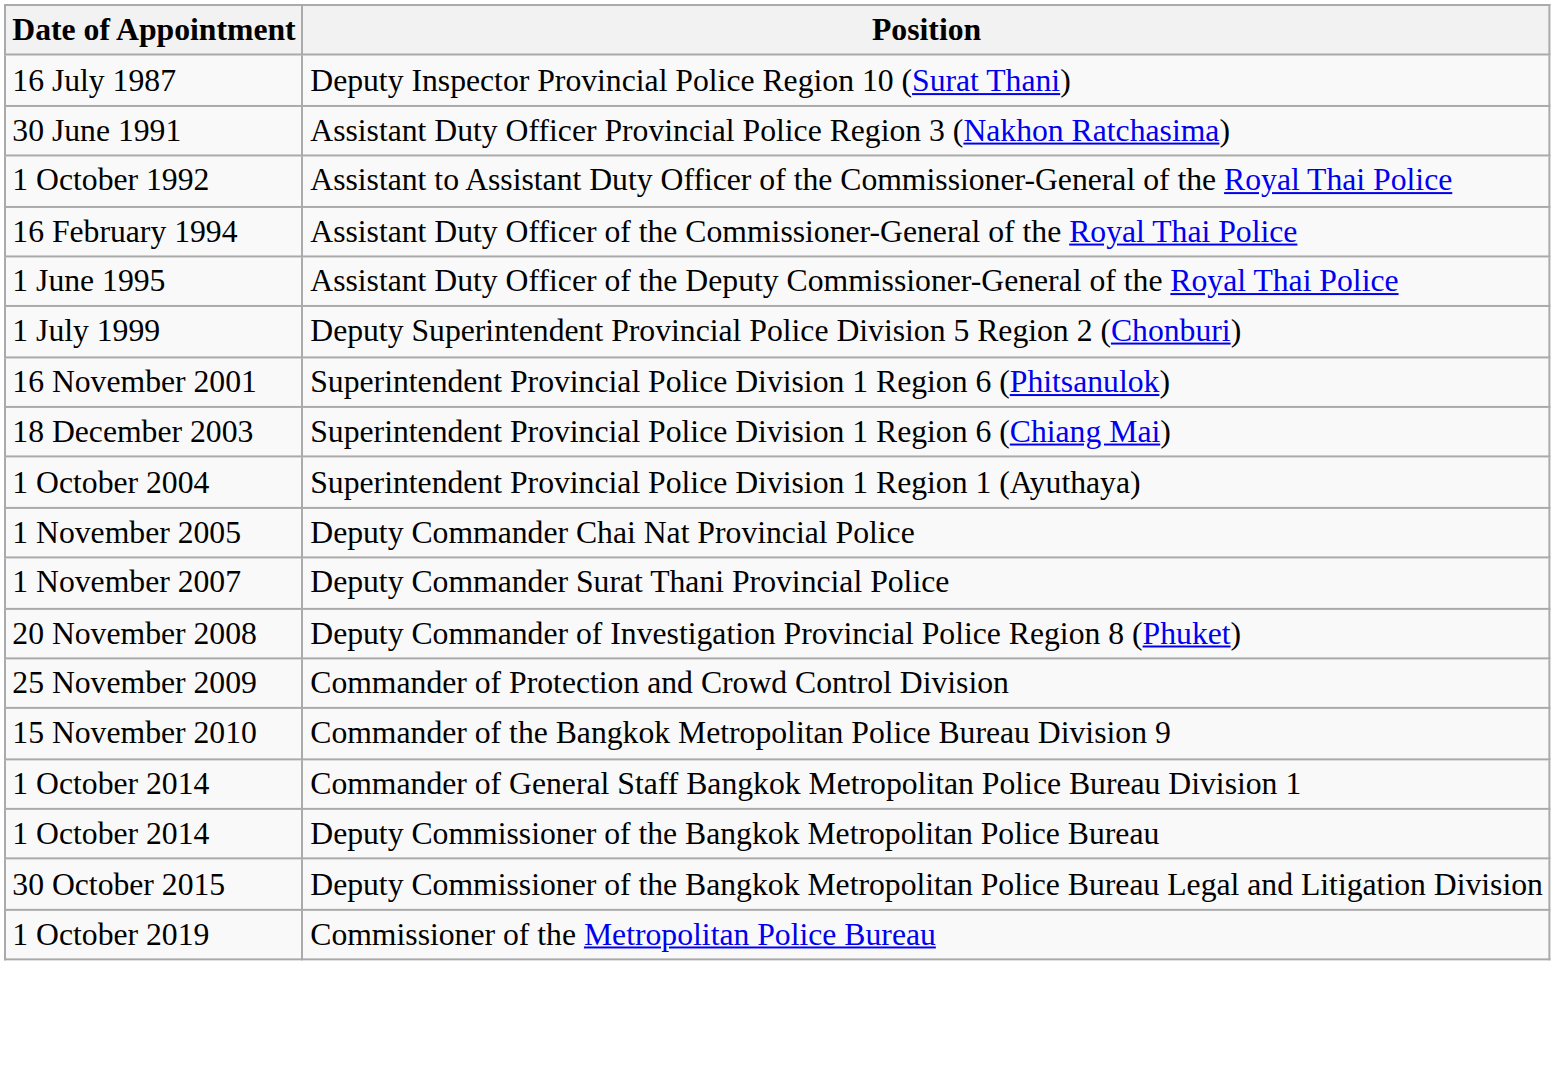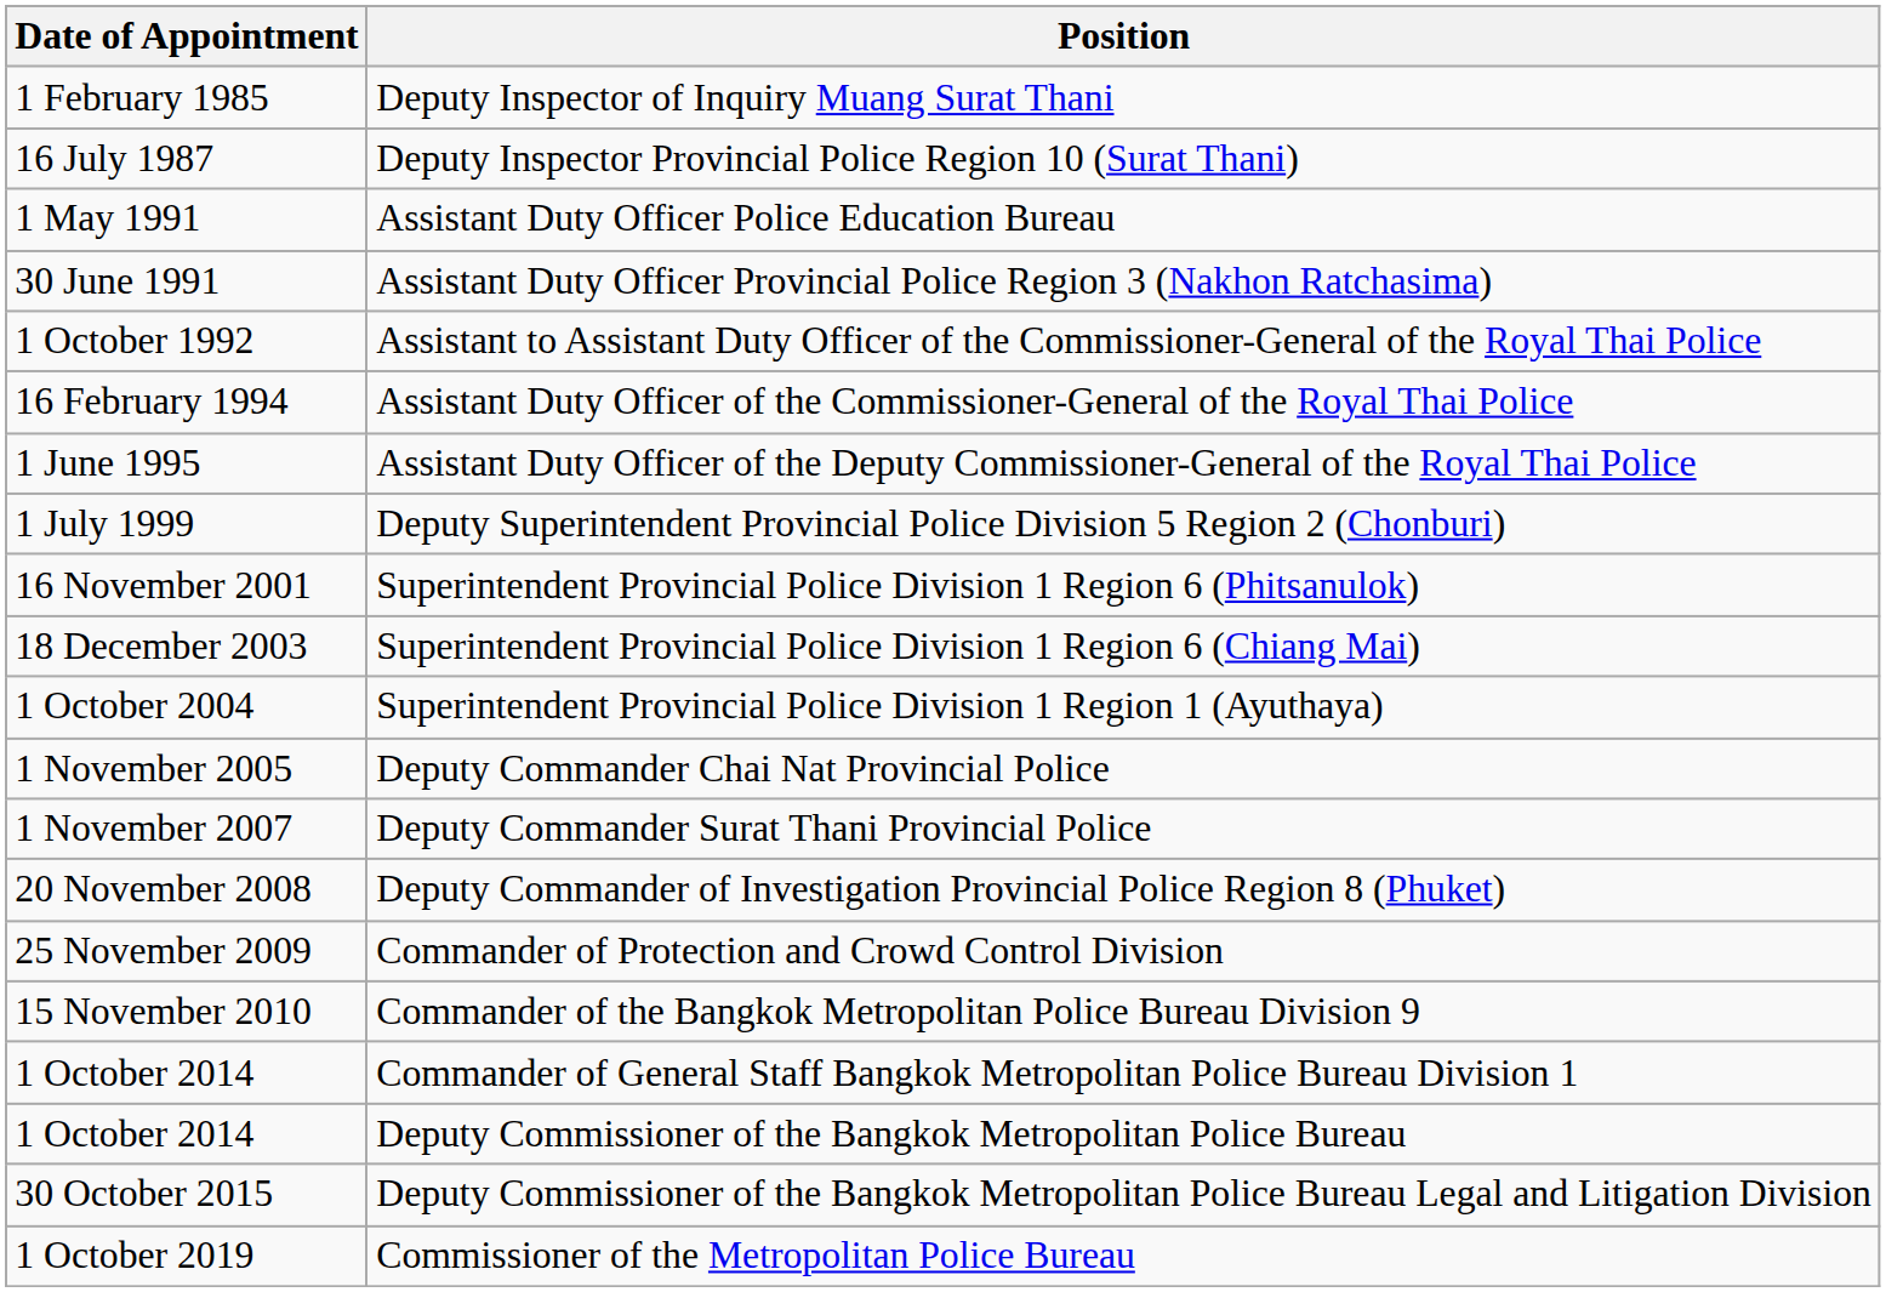+ row: 1 February 1985 | Deputy Inspector of Inquiry Muang Surat Thani
+ row: 1 May 1991 | Assistant Duty Officer Police Education Bureau
